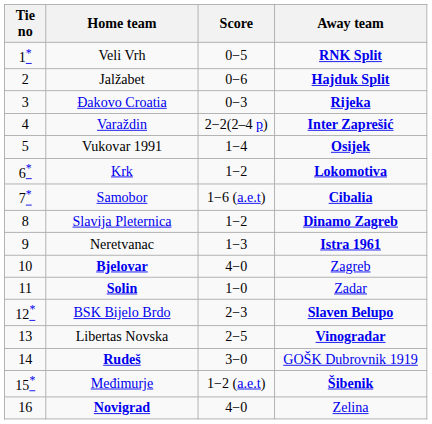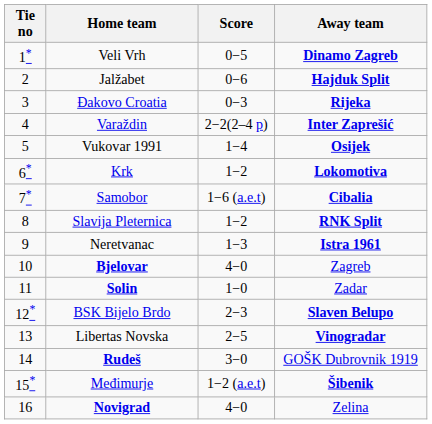Veli Vrh | Away team: RNK Split -> Dinamo Zagreb
Slavija Pleternica | Away team: Dinamo Zagreb -> RNK Split
